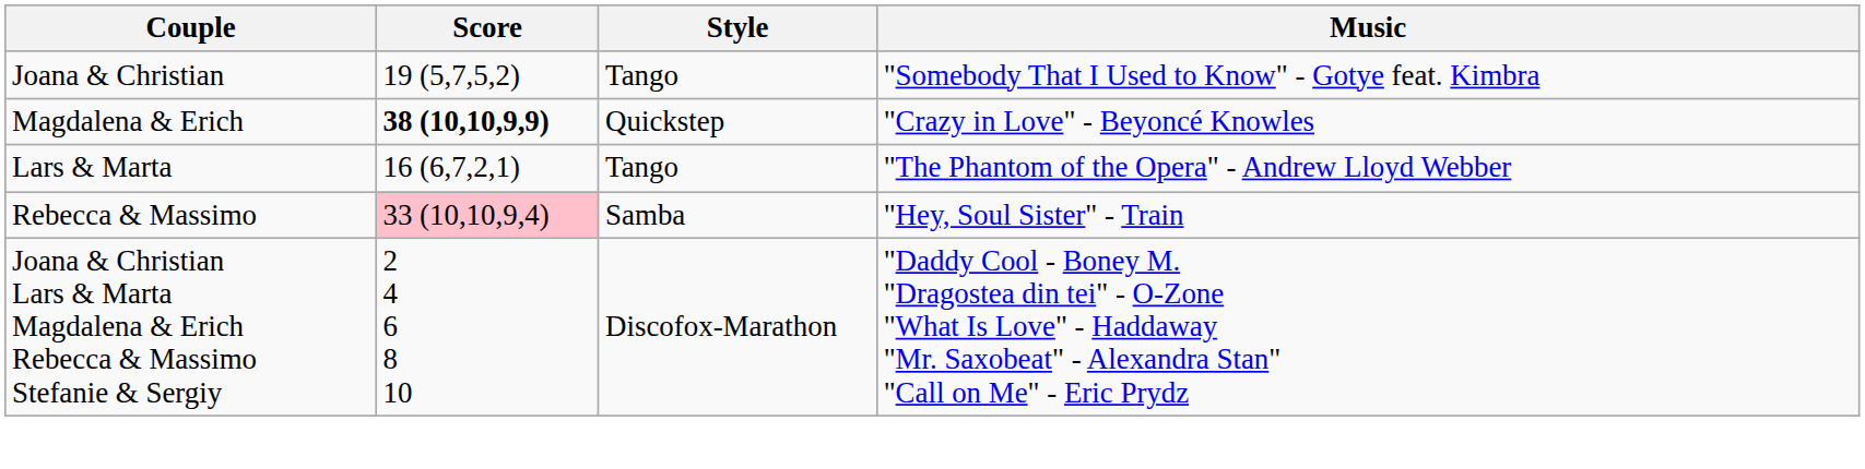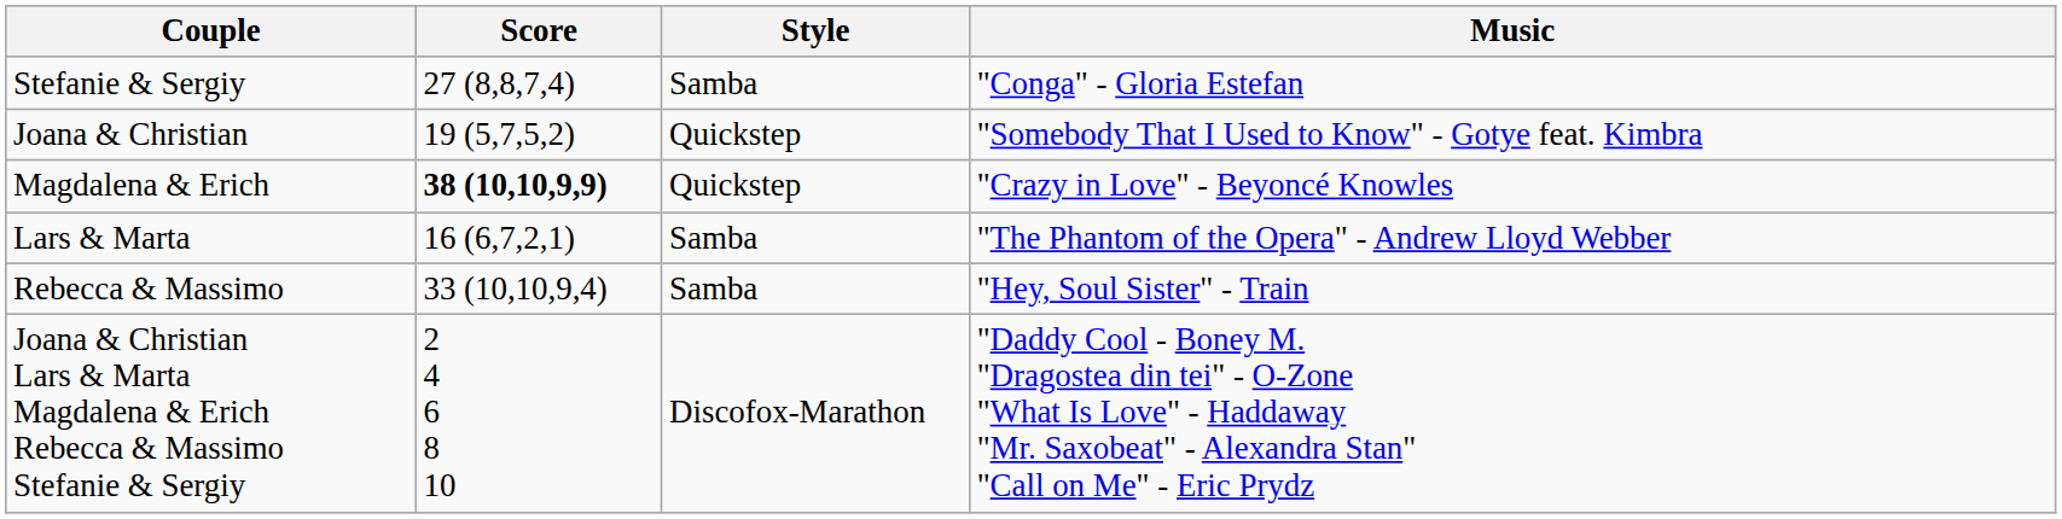+ row: Stefanie & Sergiy | 27 (8,8,7,4) | Samba | "Conga" - Gloria Estefan
Joana & Christian | Style: Tango -> Quickstep
Lars & Marta | Style: Tango -> Samba
Rebecca & Massimo | Score: pink background -> no background
